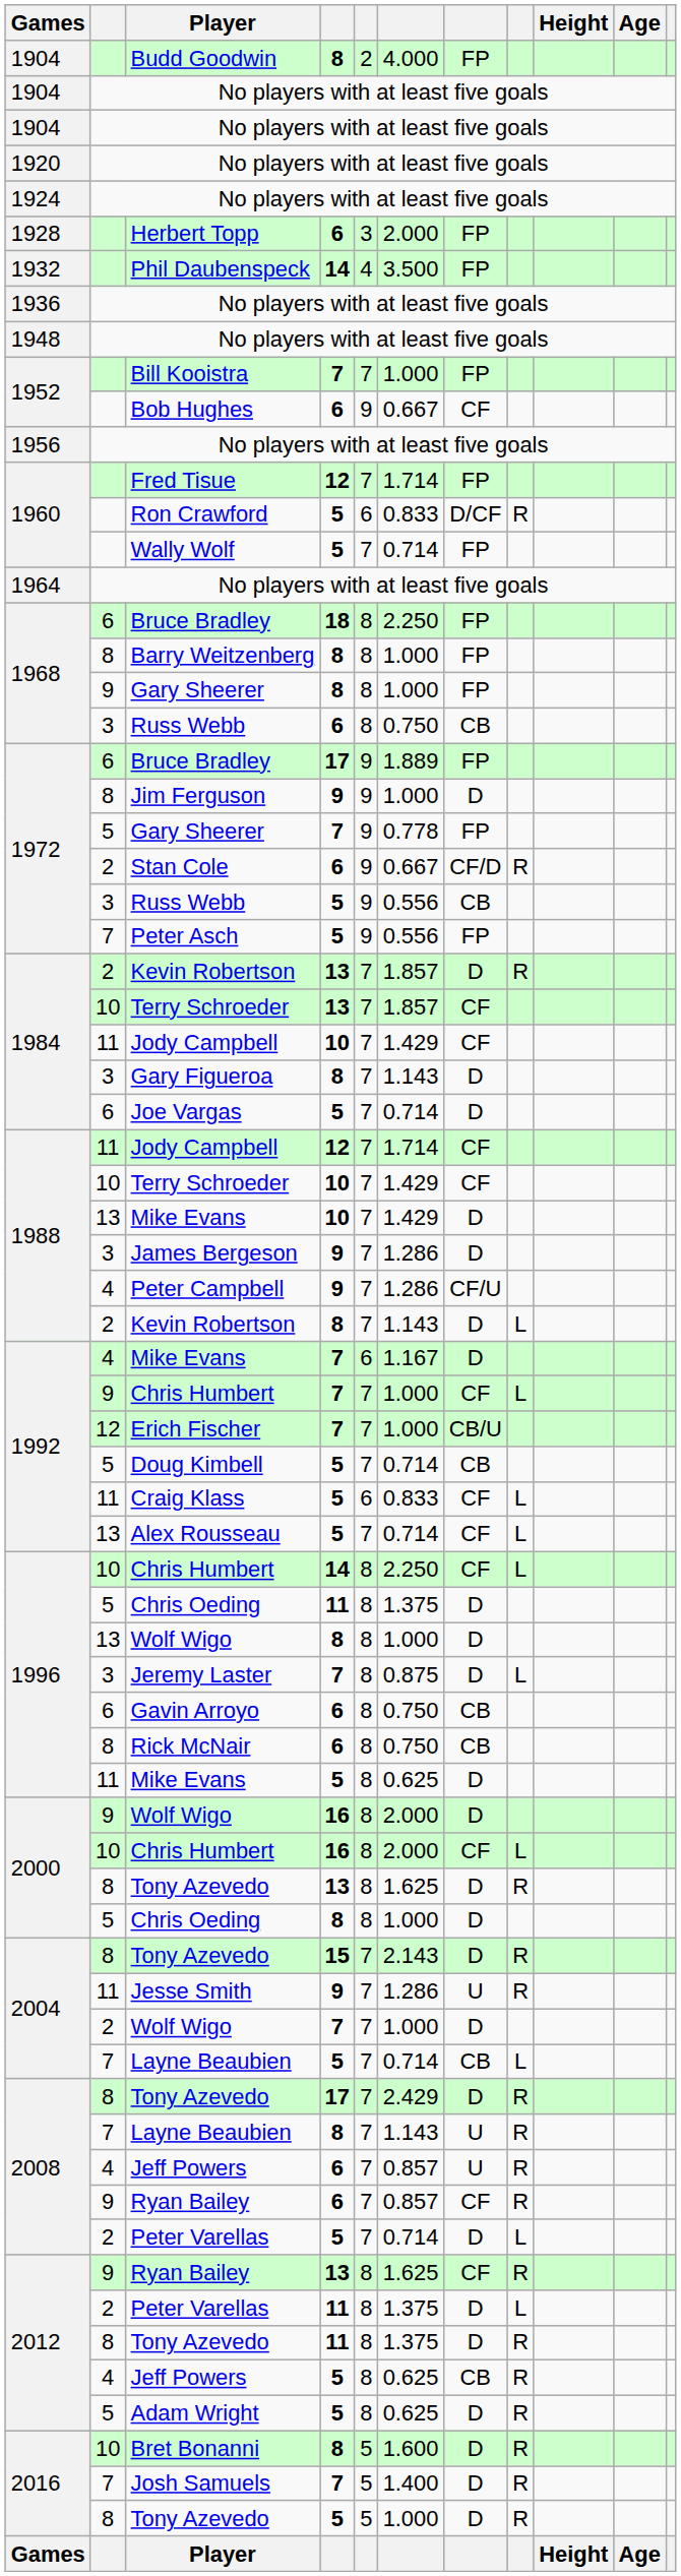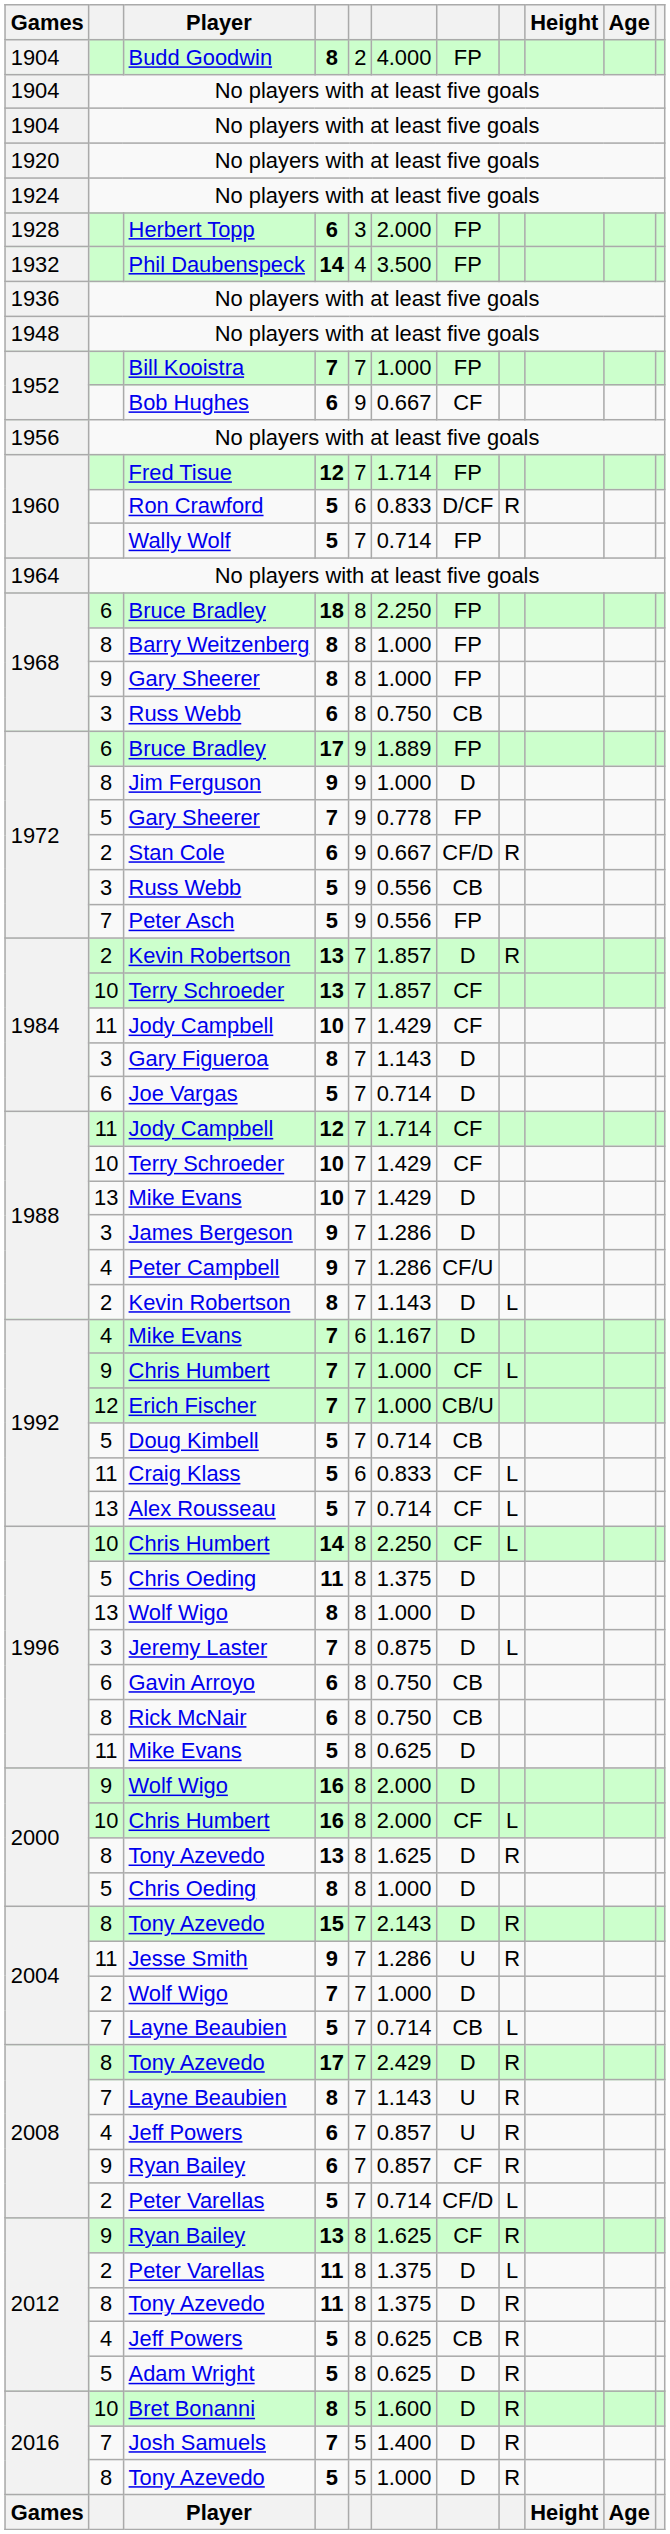2008 / Peter Varellas | column 7: D -> CF/D
